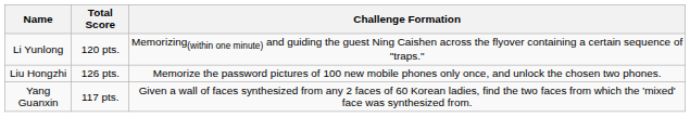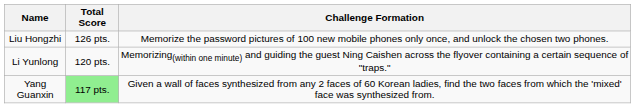rows swapped: Li Yunlong <-> Liu Hongzhi
Yang Guanxin | Total Score: no background -> lightgreen background
